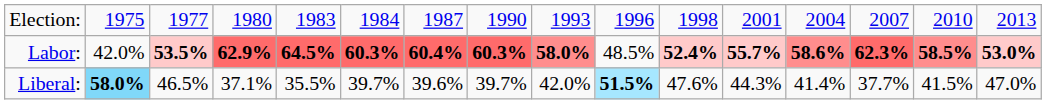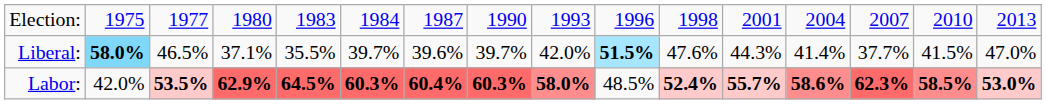rows swapped: Labor: <-> Liberal:
